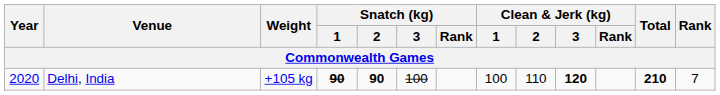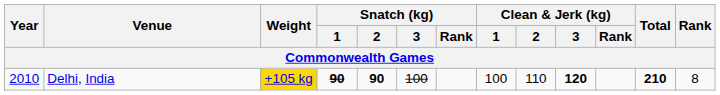Delhi, India | Year: 2020 -> 2010
Delhi, India | Weight: no background -> gold background
Delhi, India | Rank: 7 -> 8
